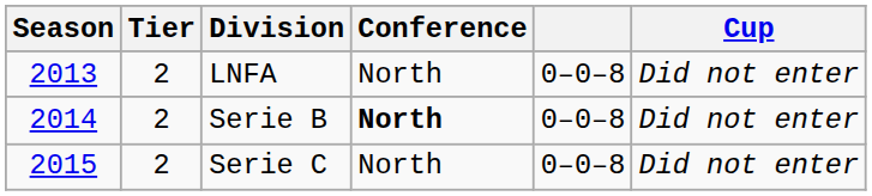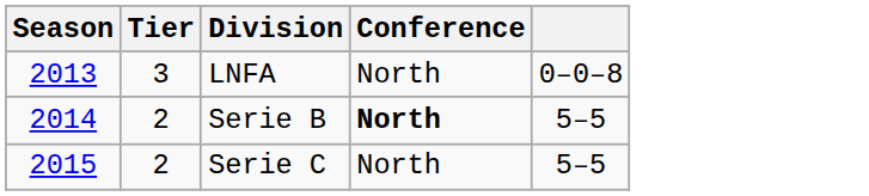- column: Cup | Did not enter | Did not enter | Did not enter
LNFA | Tier: 2 -> 3
Serie B | column 5: 0–0–8 -> 5–5
Serie C | column 5: 0–0–8 -> 5–5
